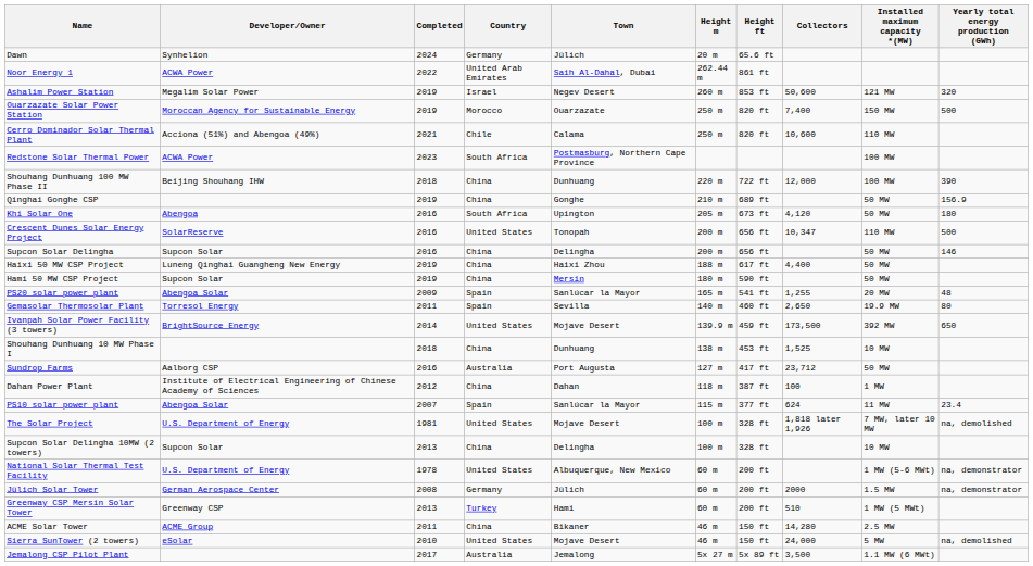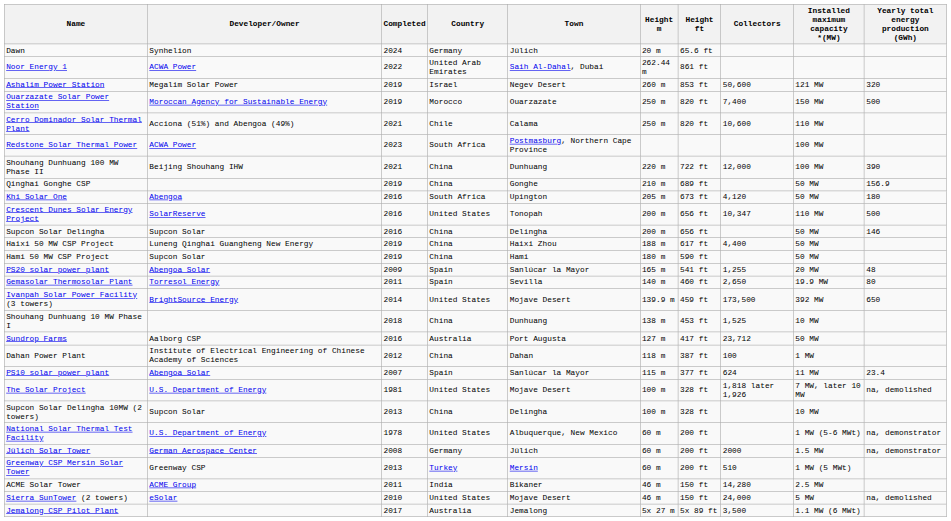Shouhang Dunhuang 100 MW Phase II | Completed: 2018 -> 2021
Hami 50 MW CSP Project | Town: Mersin -> Hami
Greenway CSP Mersin Solar Tower | Town: Hami -> Mersin
ACME Solar Tower | Country: China -> India
